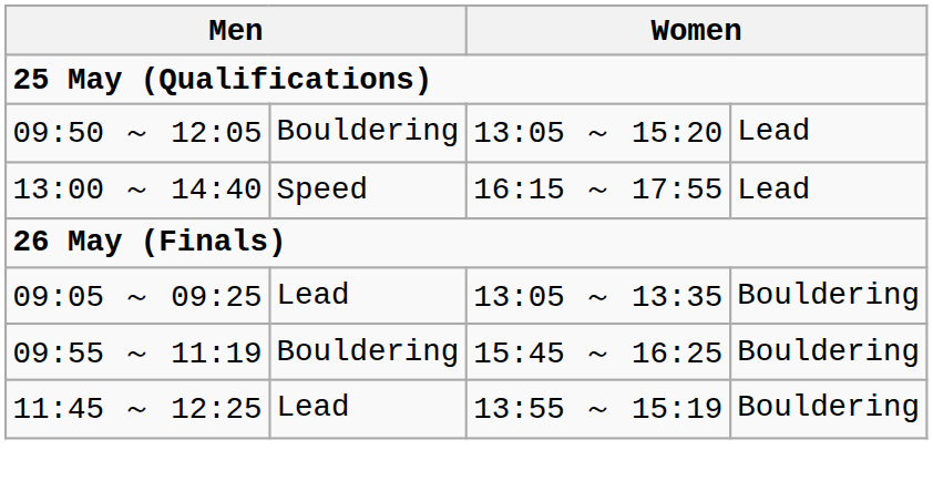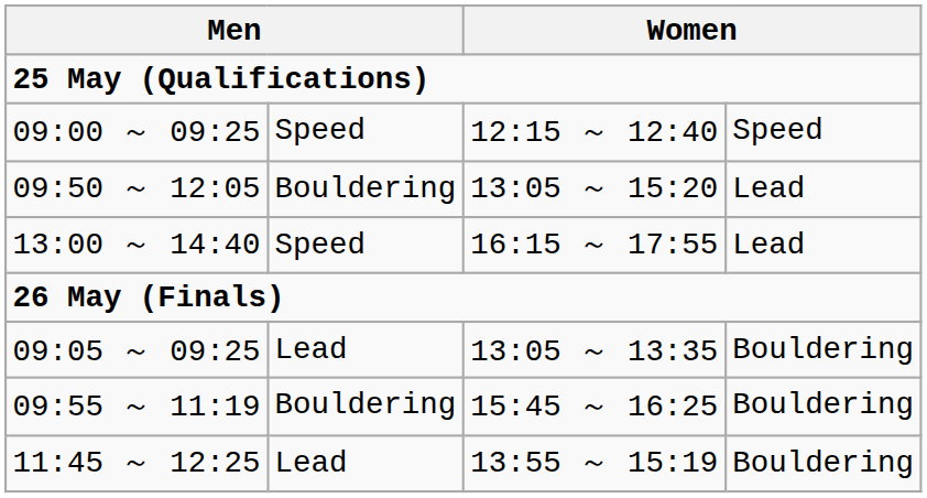+ row: 09:00 ～ 09:25 | Speed | 12:15 ～ 12:40 | Speed
